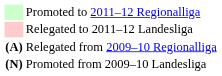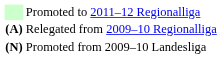- row: Relegated to 2011–12 Landesliga
